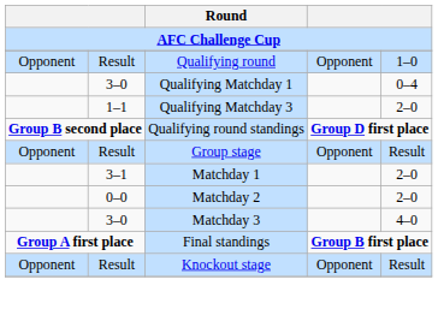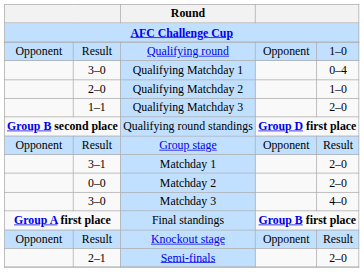+ row: 2–0 | Qualifying Matchday 2 | 1–0
+ row: 2–1 | Semi-finals | 2–0
